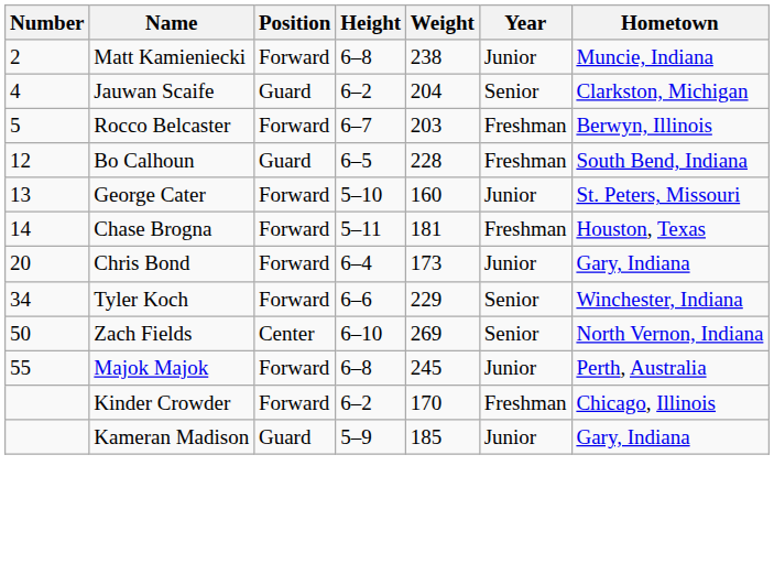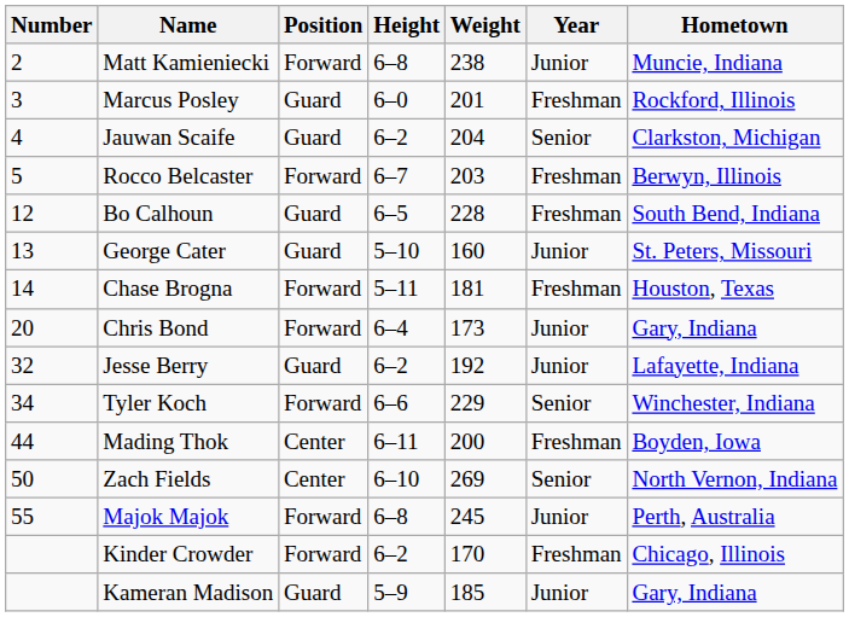+ row: 3 | Marcus Posley | Guard | 6–0 | 201 | Freshman | Rockford, Illinois
George Cater | Position: Forward -> Guard
+ row: 32 | Jesse Berry | Guard | 6–2 | 192 | Junior | Lafayette, Indiana
+ row: 44 | Mading Thok | Center | 6–11 | 200 | Freshman | Boyden, Iowa
